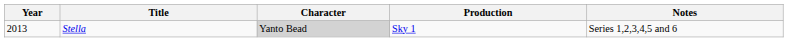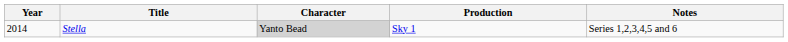Stella | Year: 2013 -> 2014
